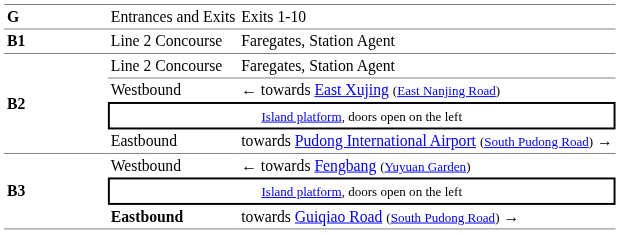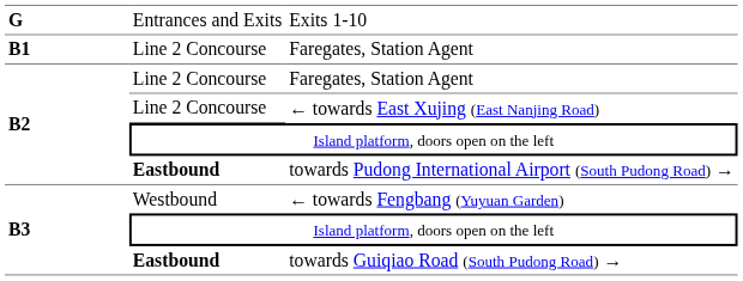← towards East Xujing (East Nanjing Road) | column 2: Westbound -> Line 2 Concourse
towards Pudong International Airport (South Pudong Road) → | column 2: normal -> bold
